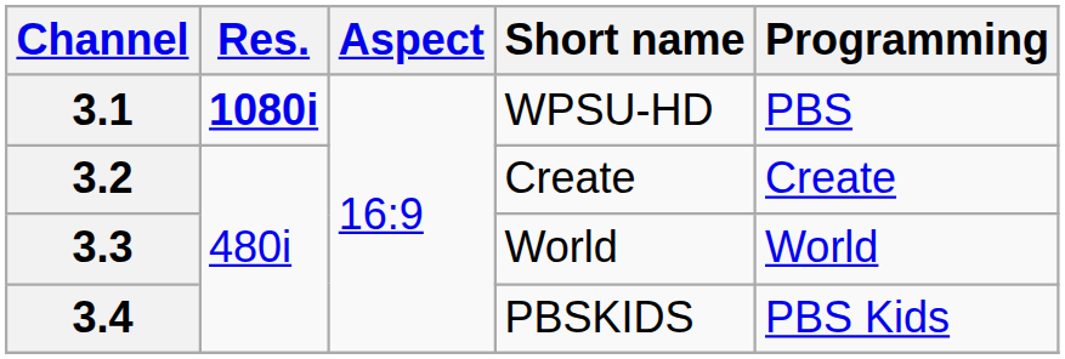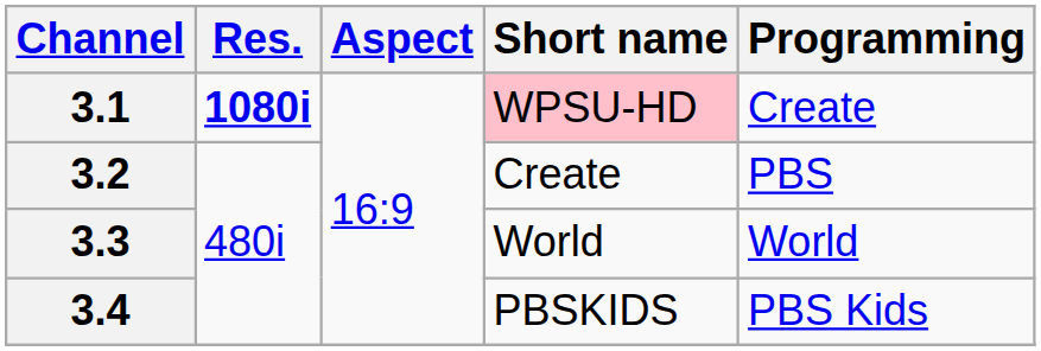3.1 | Short name: no background -> pink background
3.1 | Programming: PBS -> Create
3.2 | Programming: Create -> PBS
